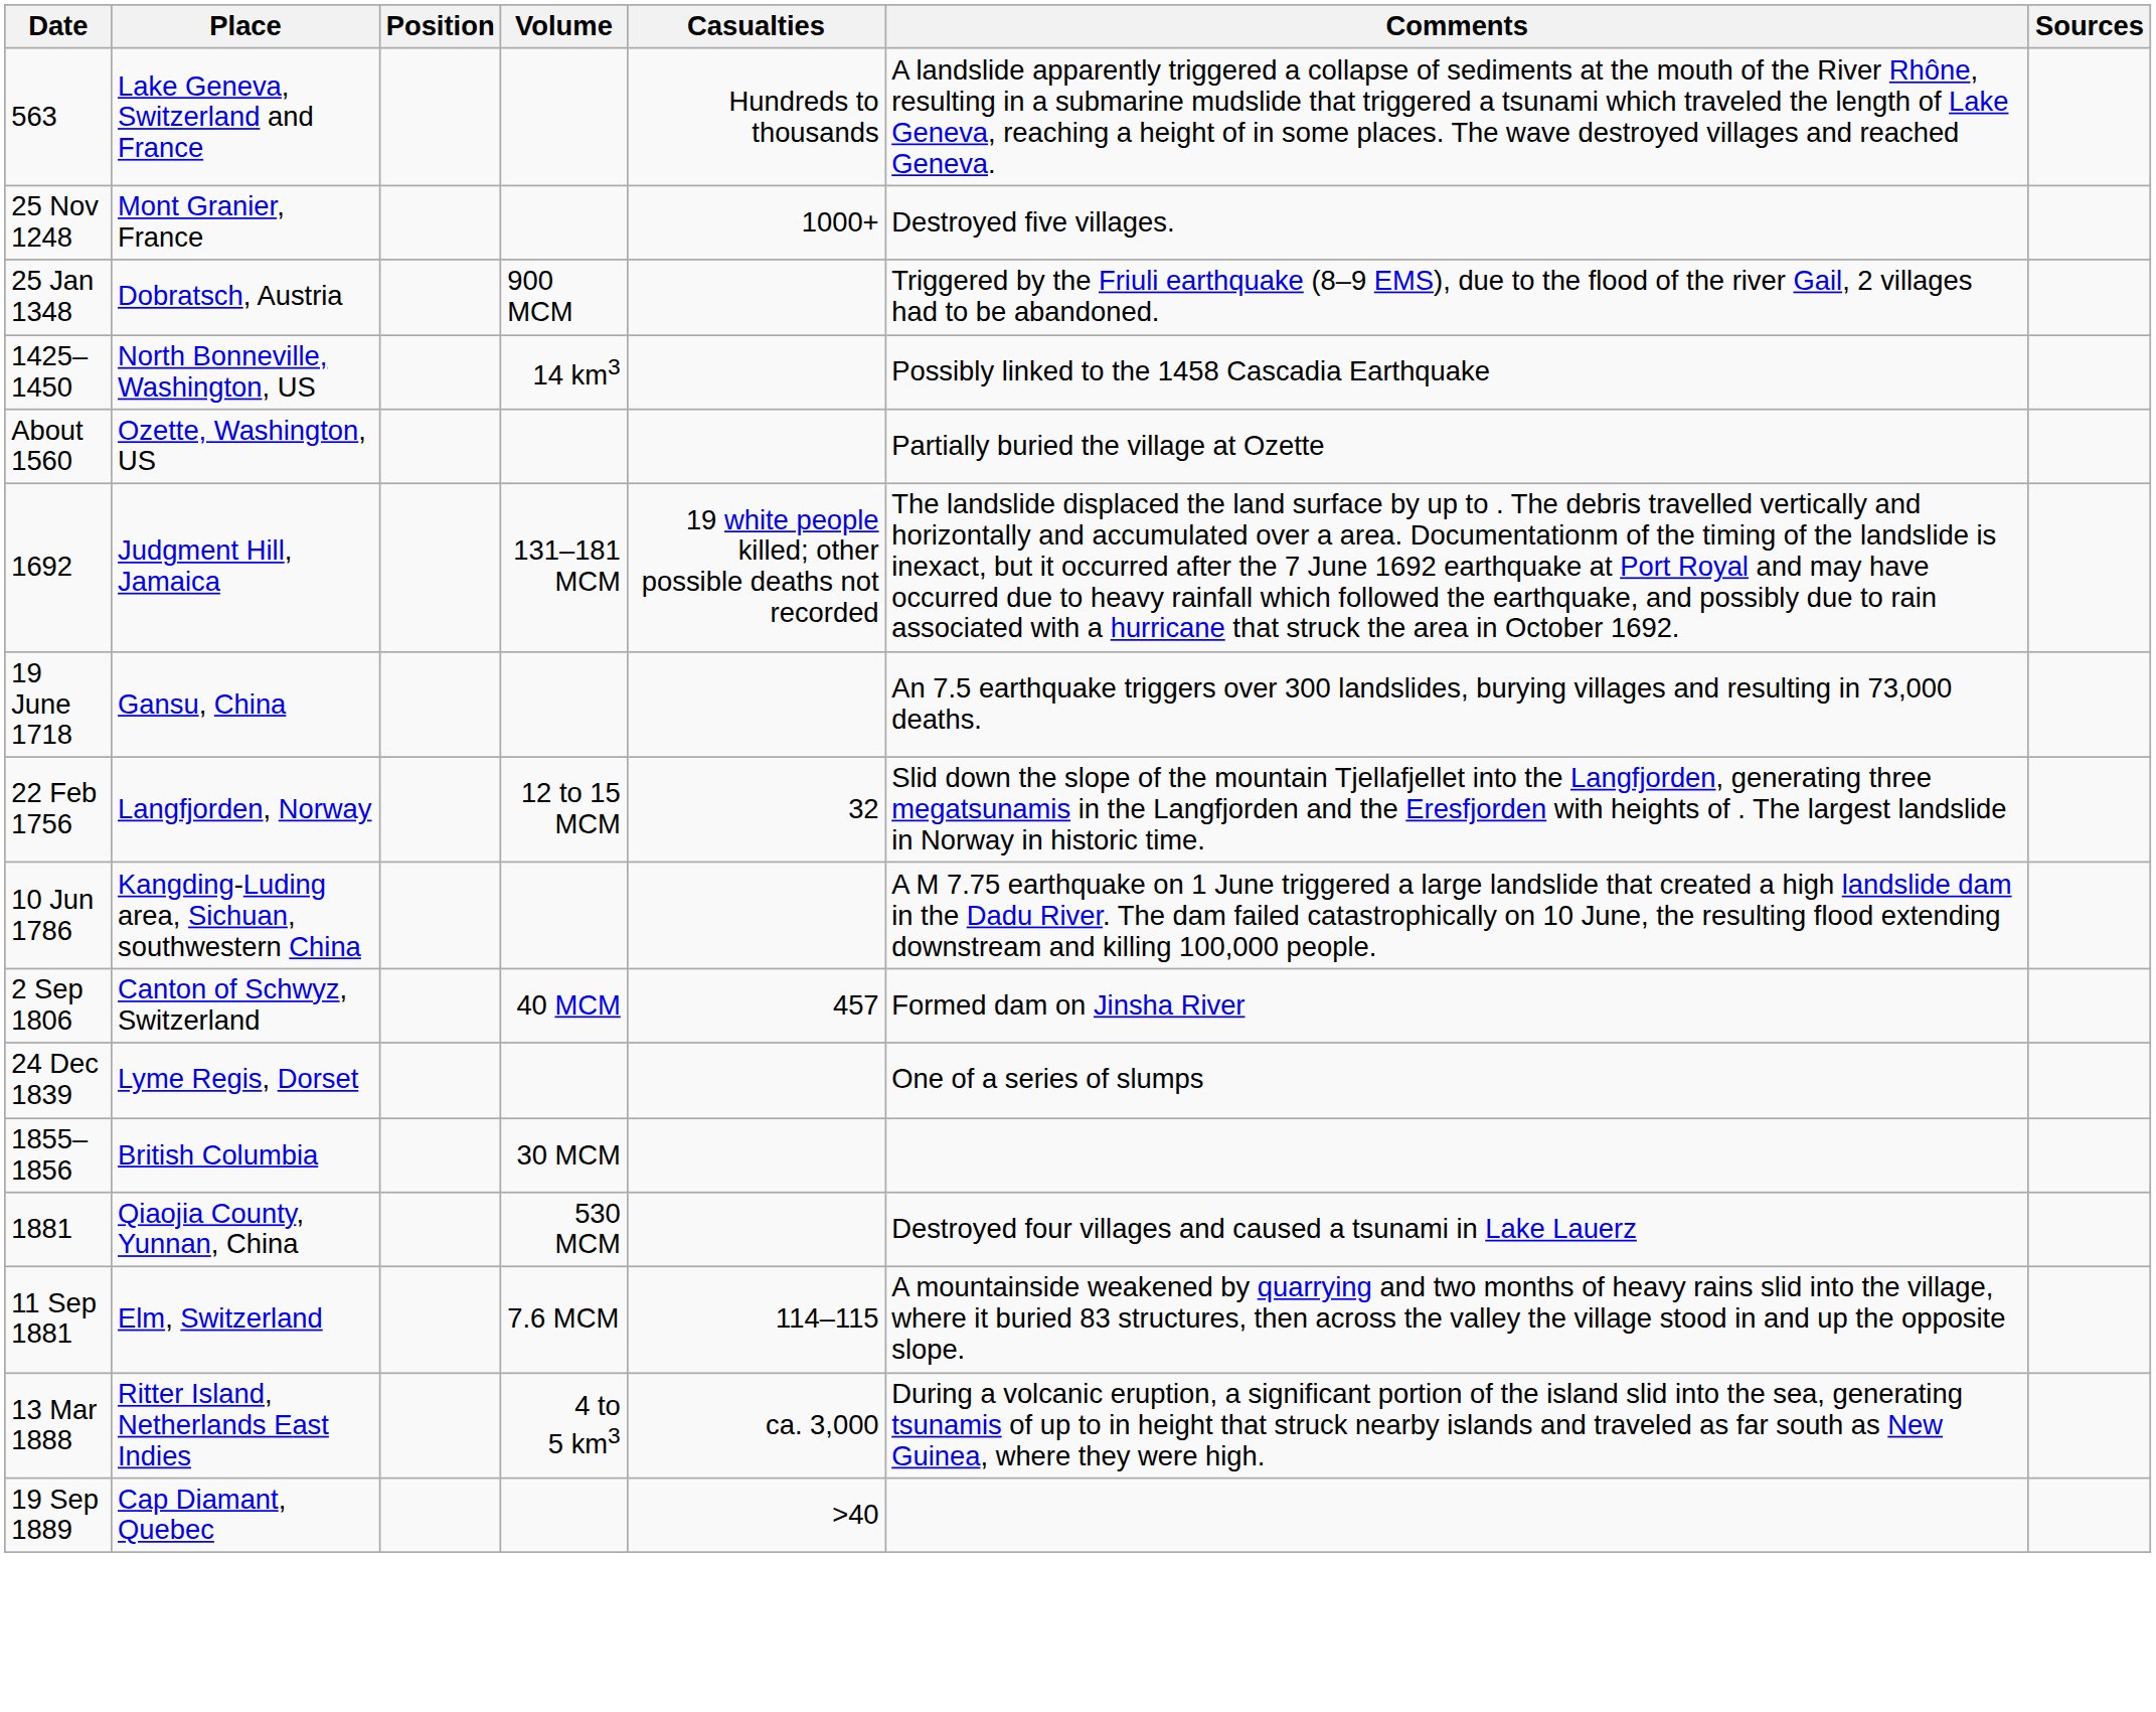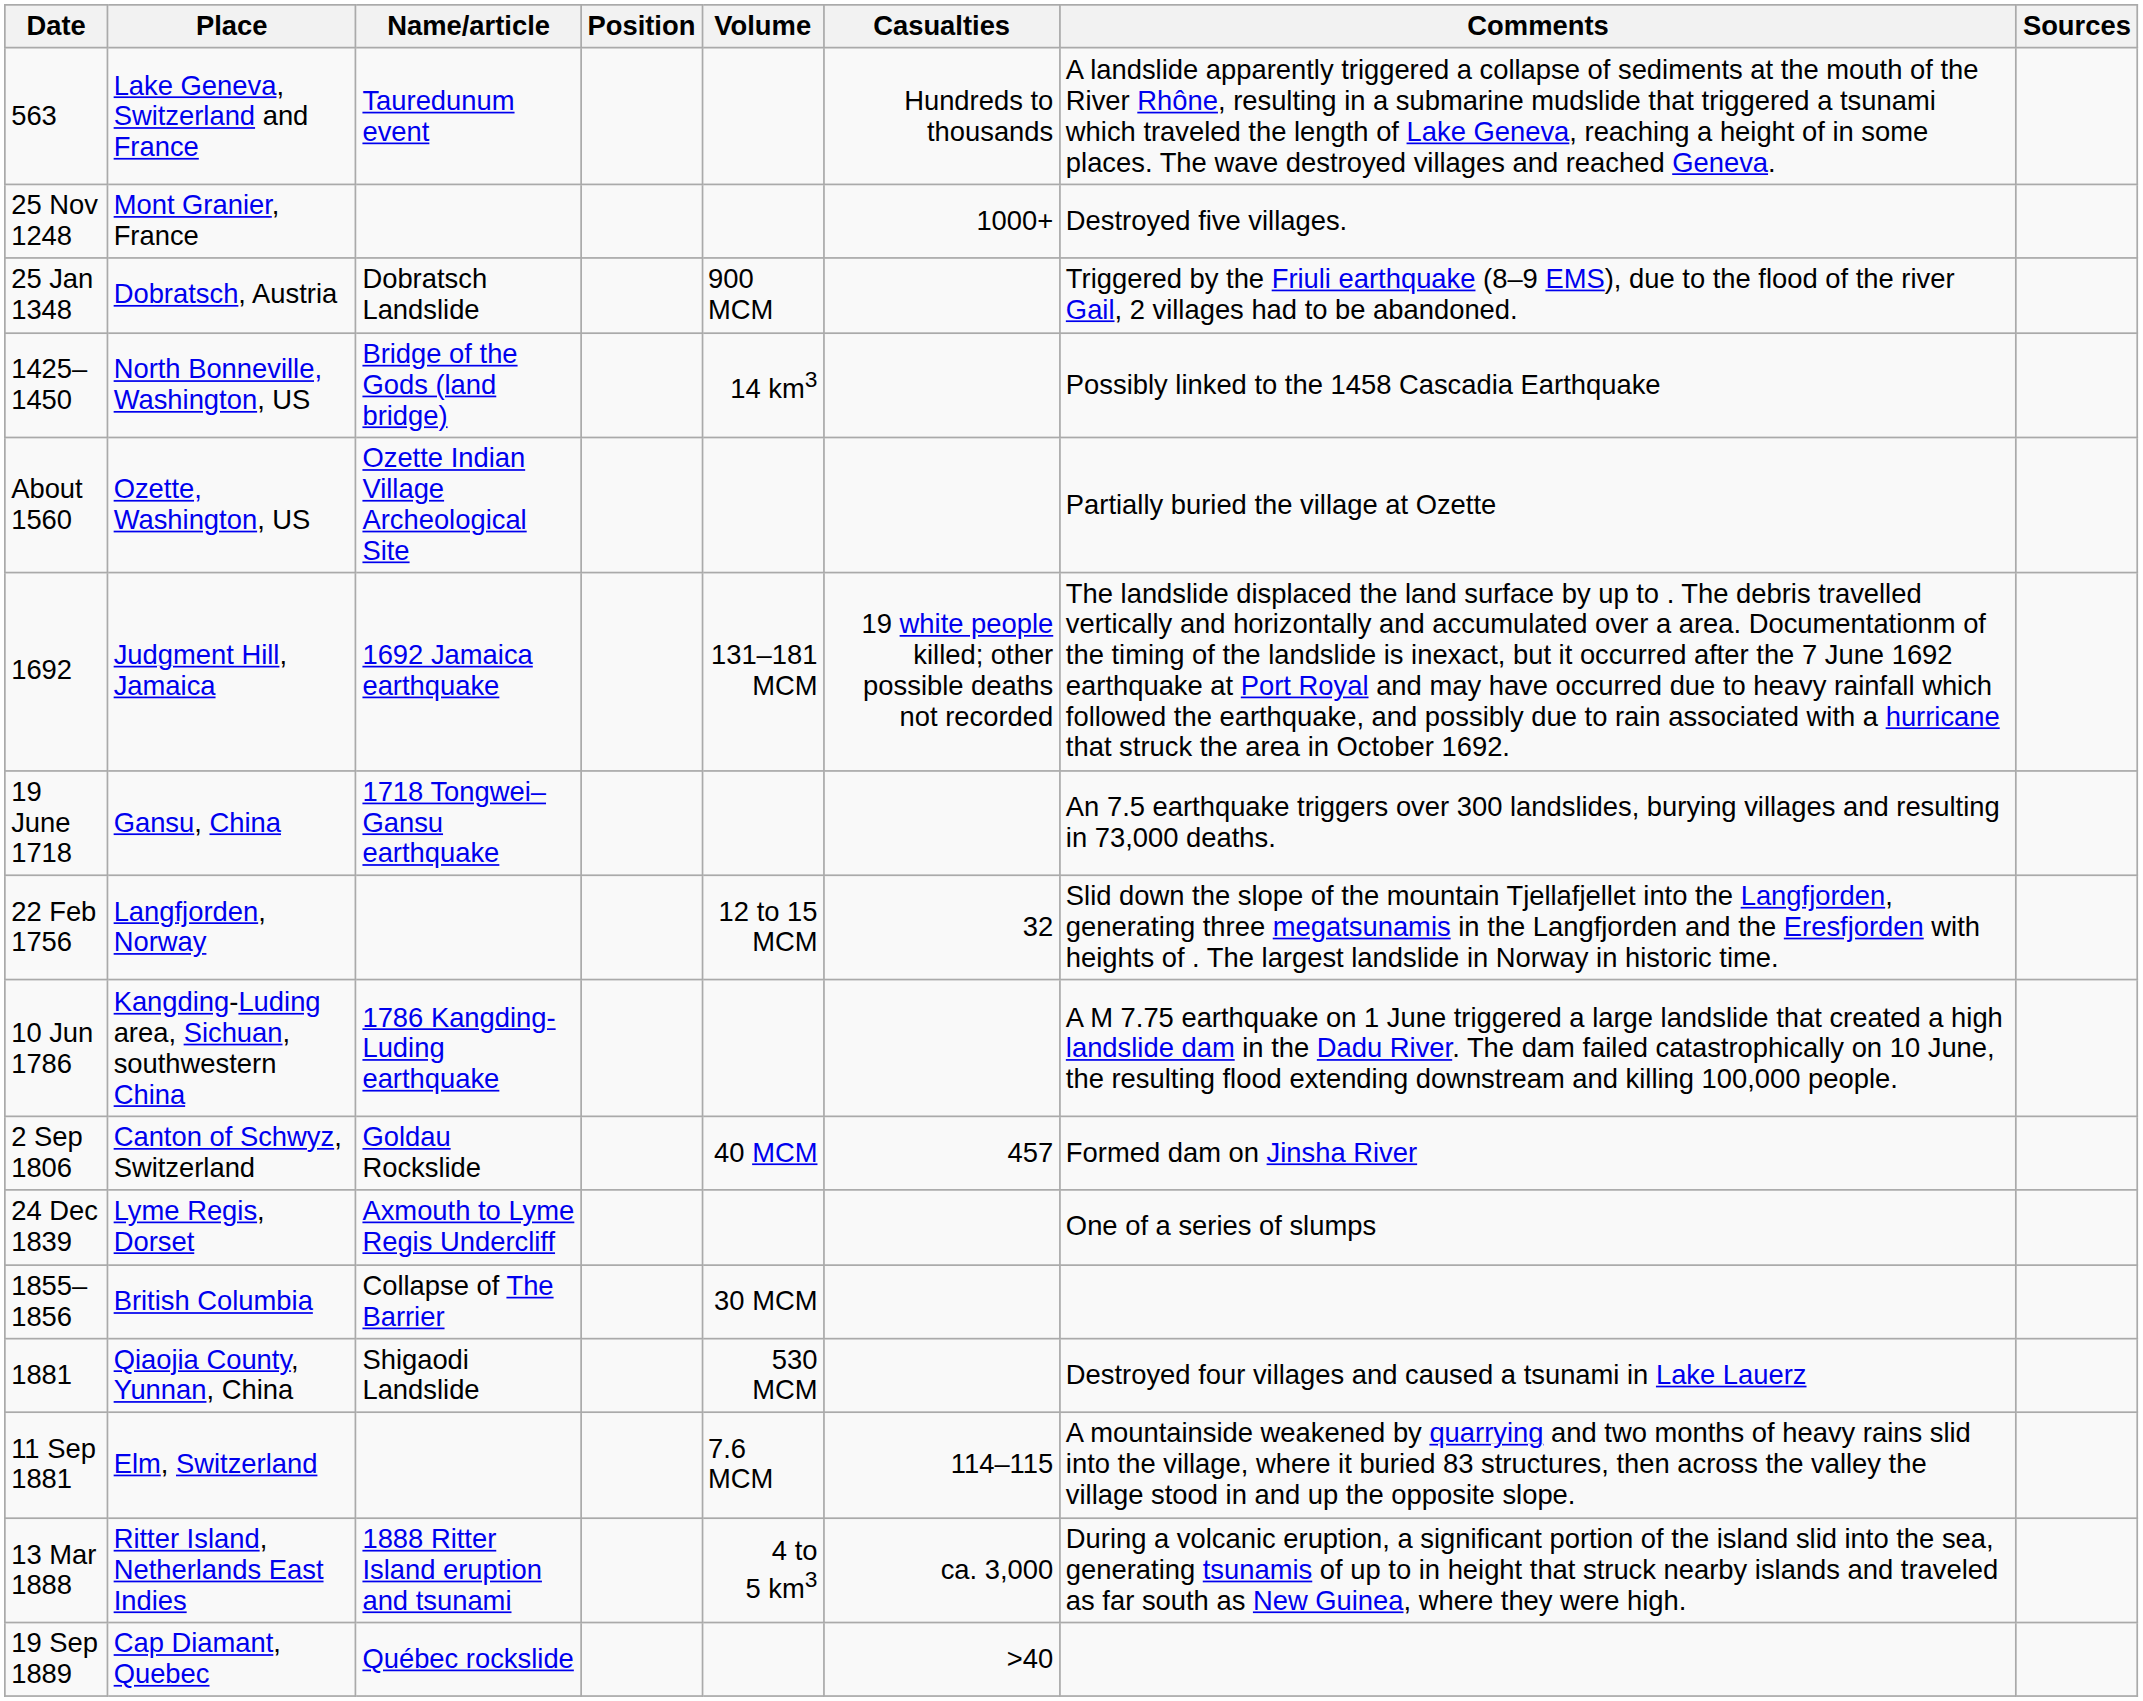+ column: Name/article | Tauredunum event | Dobratsch Landslide | Bridge of the Gods (land bridge) | Ozette Indian Village Archeological Site | 1692 Jamaica earthquake | 1718 Tongwei–Gansu earthquake | 1786 Kangding-Luding earthquake | Goldau Rockslide | Axmouth to Lyme Regis Undercliff | Collapse of The Barrier | Shigaodi Landslide | 1888 Ritter Island eruption and tsunami | Québec rockslide
